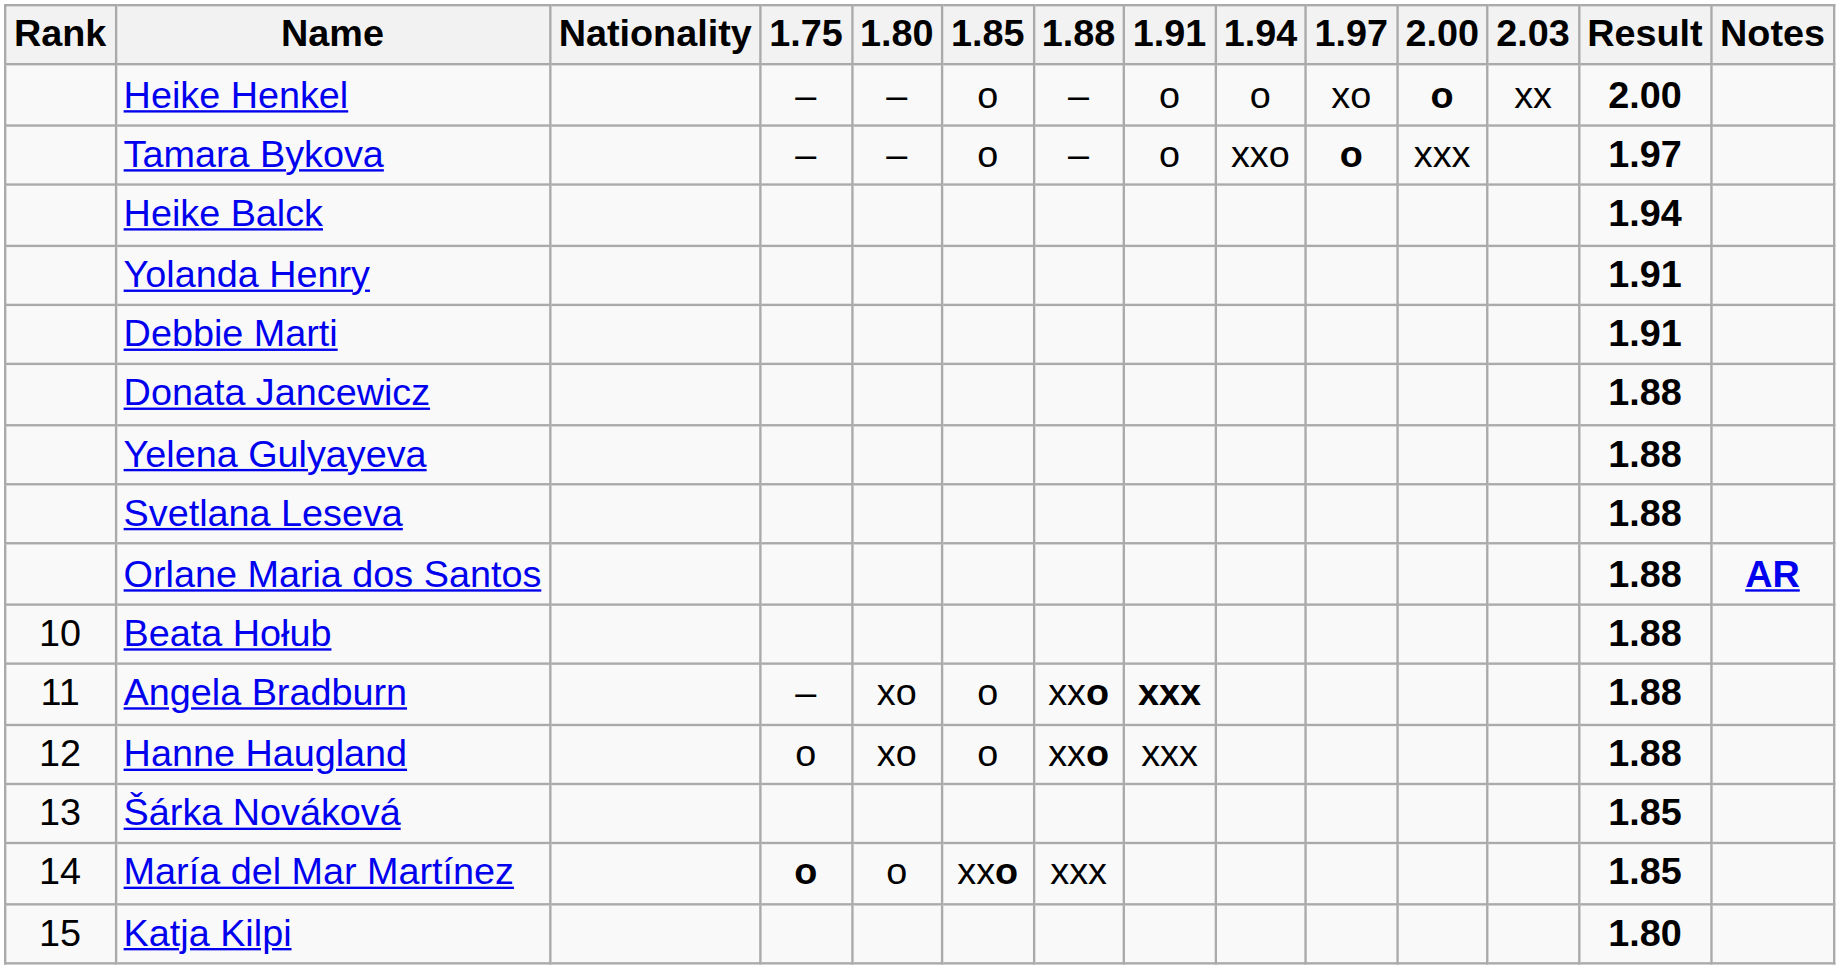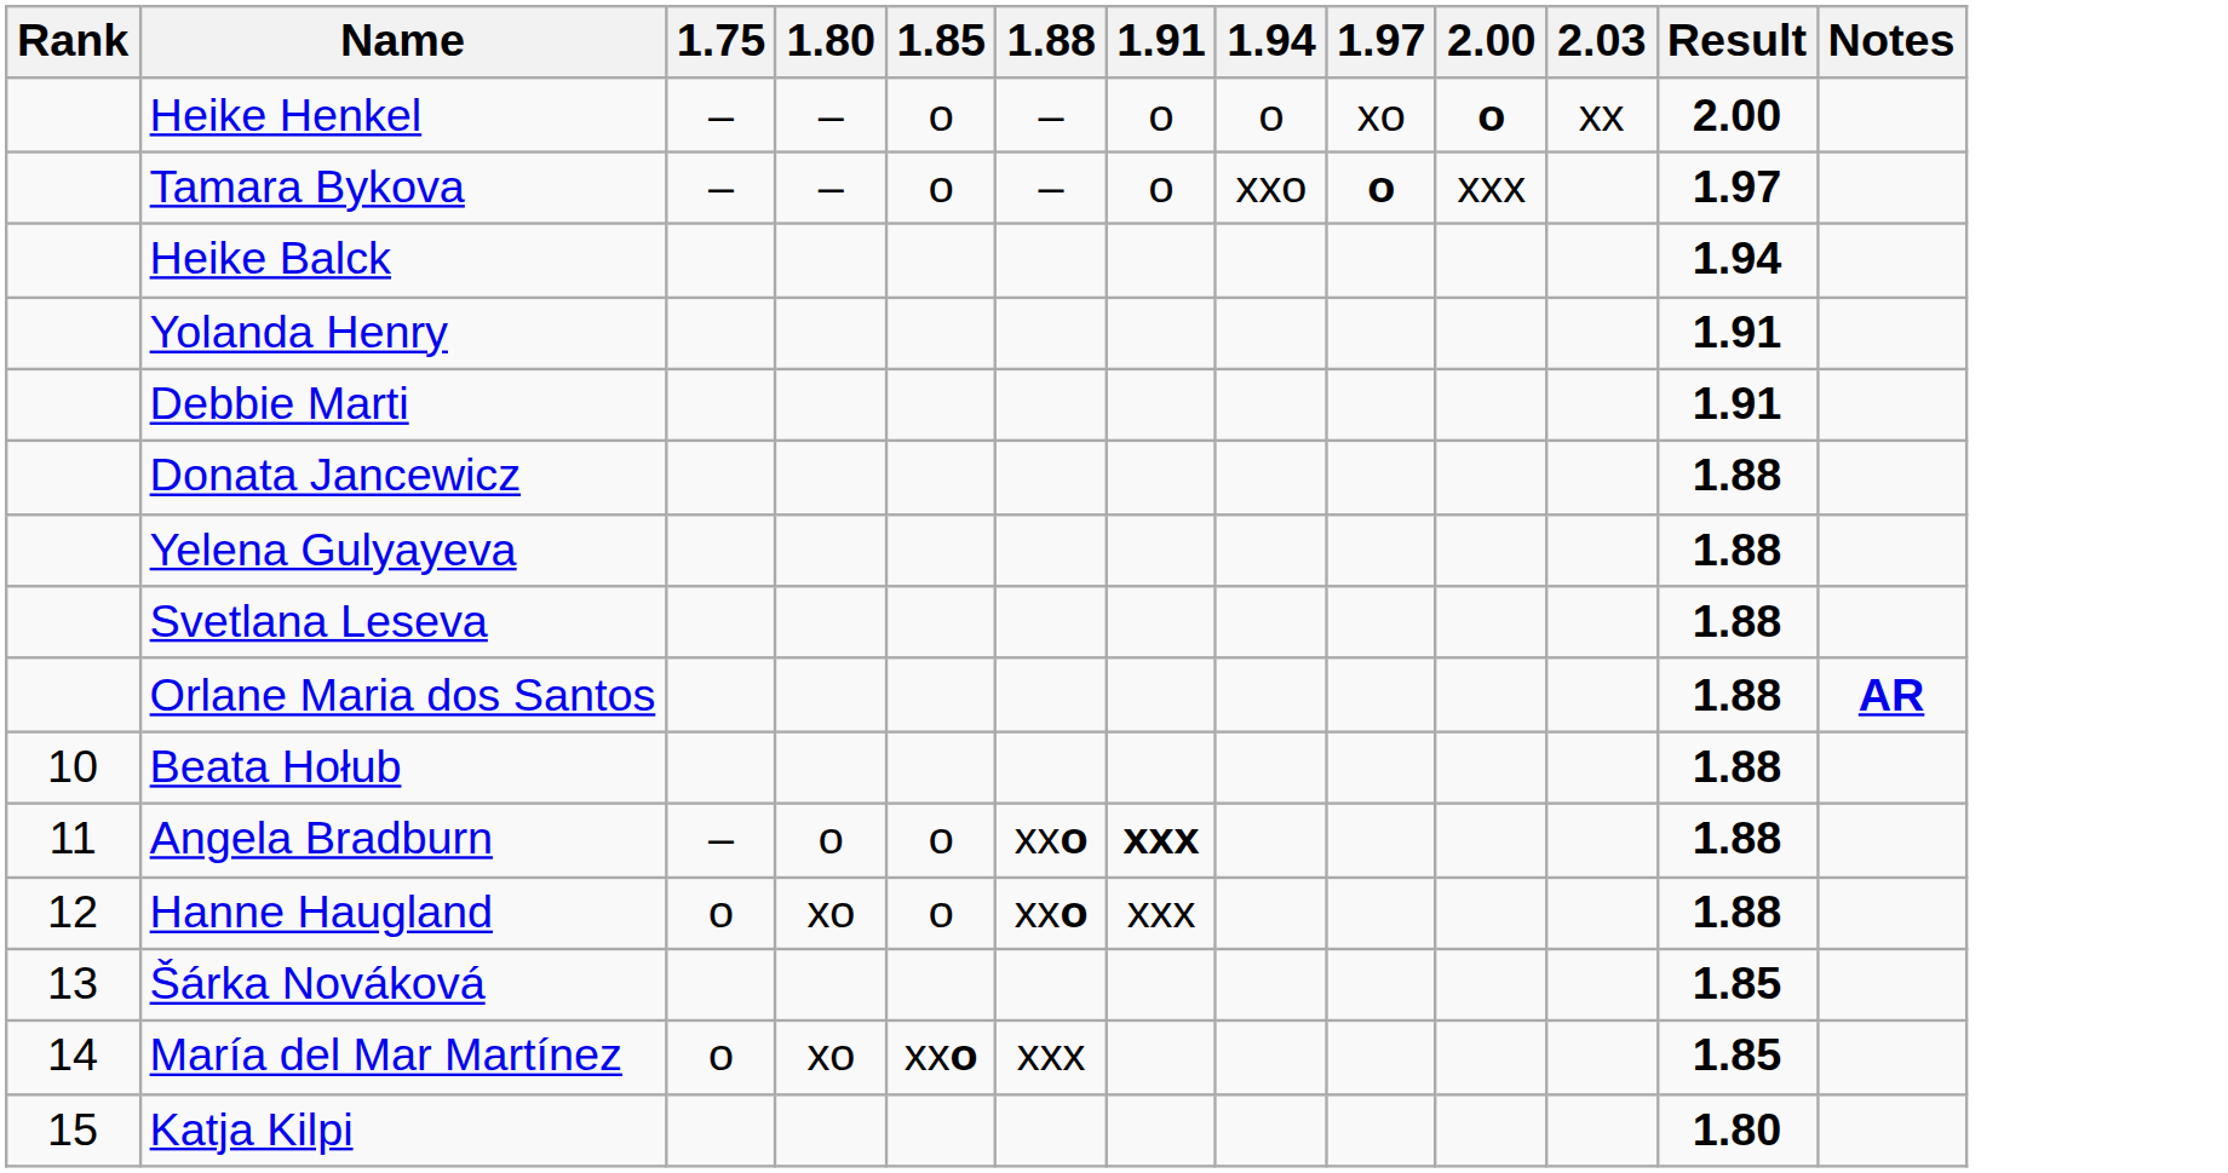- column: Nationality
Angela Bradburn | 1.80: xo -> o
María del Mar Martínez | 1.75: bold -> normal
María del Mar Martínez | 1.80: o -> xo
